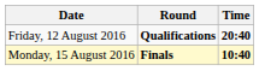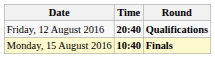columns swapped: Time <-> Round
